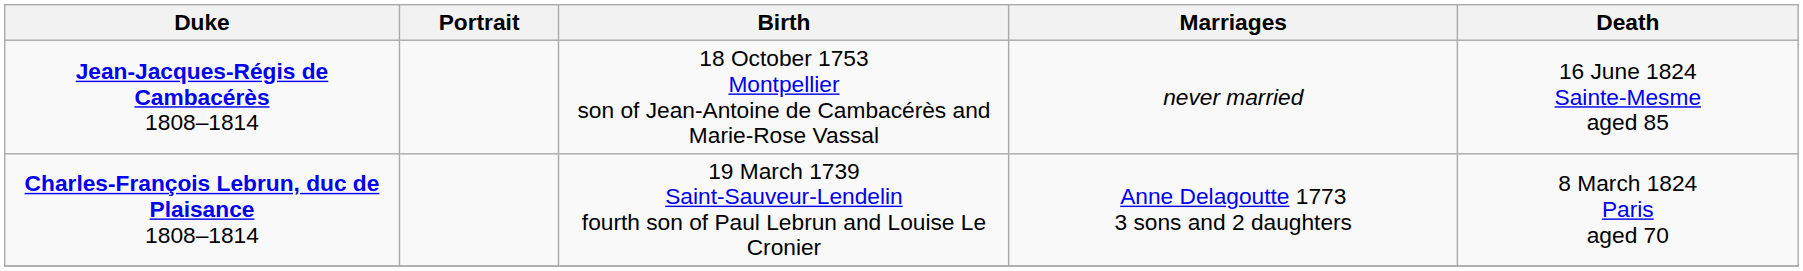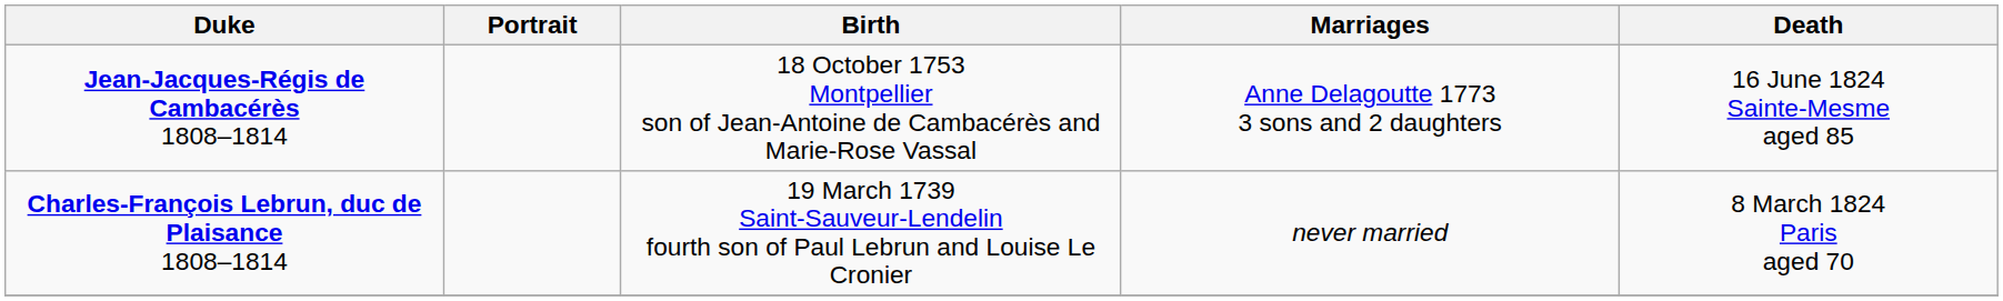Jean-Jacques-Régis de Cambacérès 1808–1814 | Marriages: never married -> Anne Delagoutte 1773 3 sons and 2 daughters
Charles-François Lebrun, duc de Plaisance 1808–1814 | Marriages: Anne Delagoutte 1773 3 sons and 2 daughters -> never married
